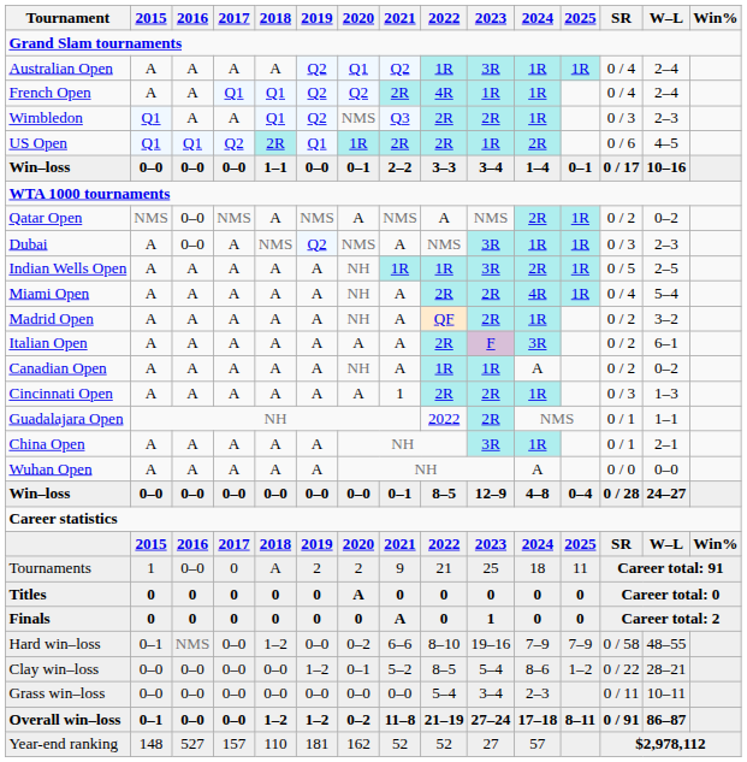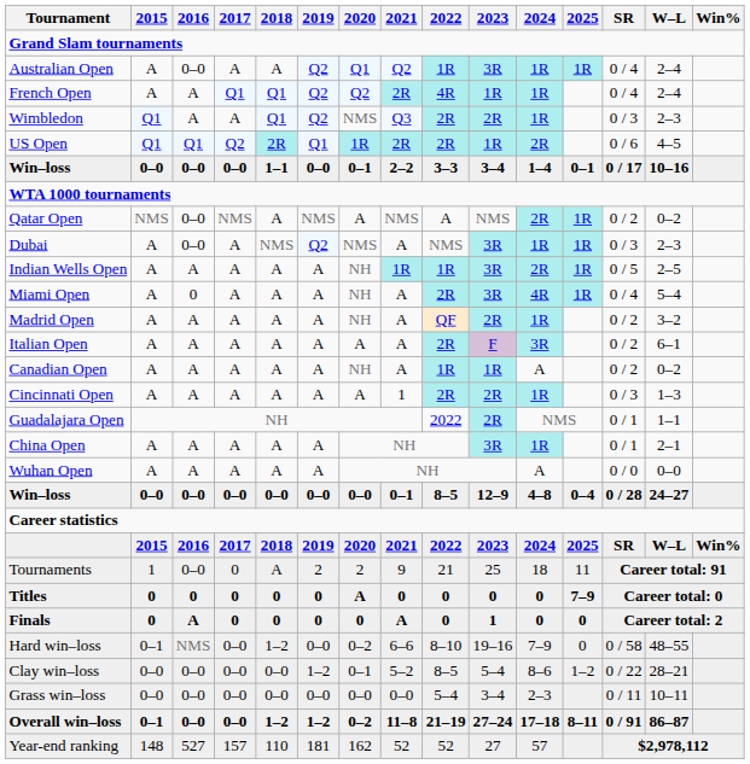Australian Open | 2016: A -> 0–0
Miami Open | 2016: A -> 0
Miami Open | 2023: 2R -> 3R
Titles | 2025: 0 -> 7–9
Finals | 2016: 0 -> A
Hard win–loss | 2025: 7–9 -> 0
